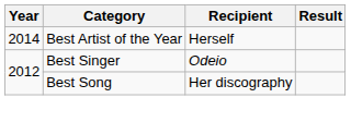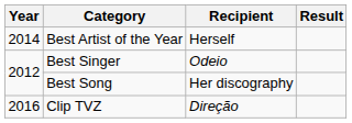+ row: 2016 | Clip TVZ | Direção
